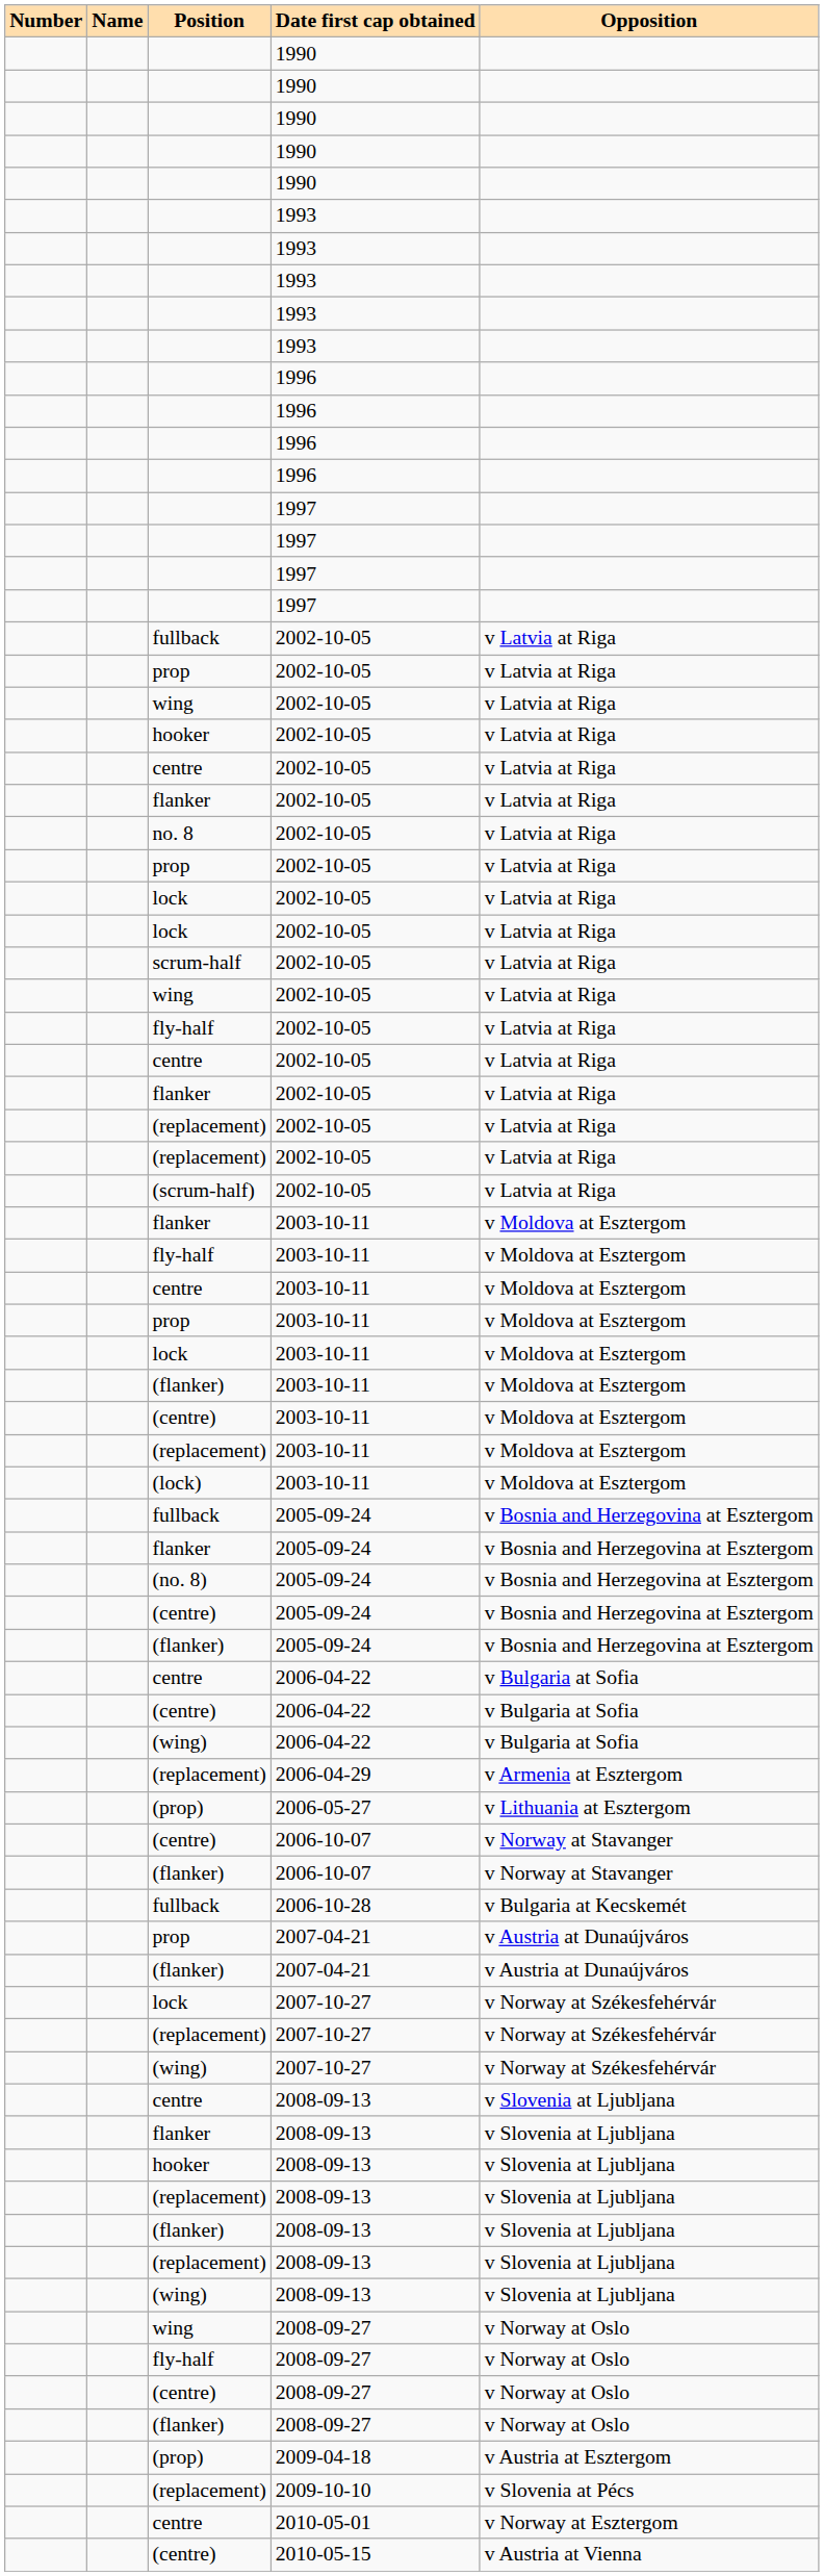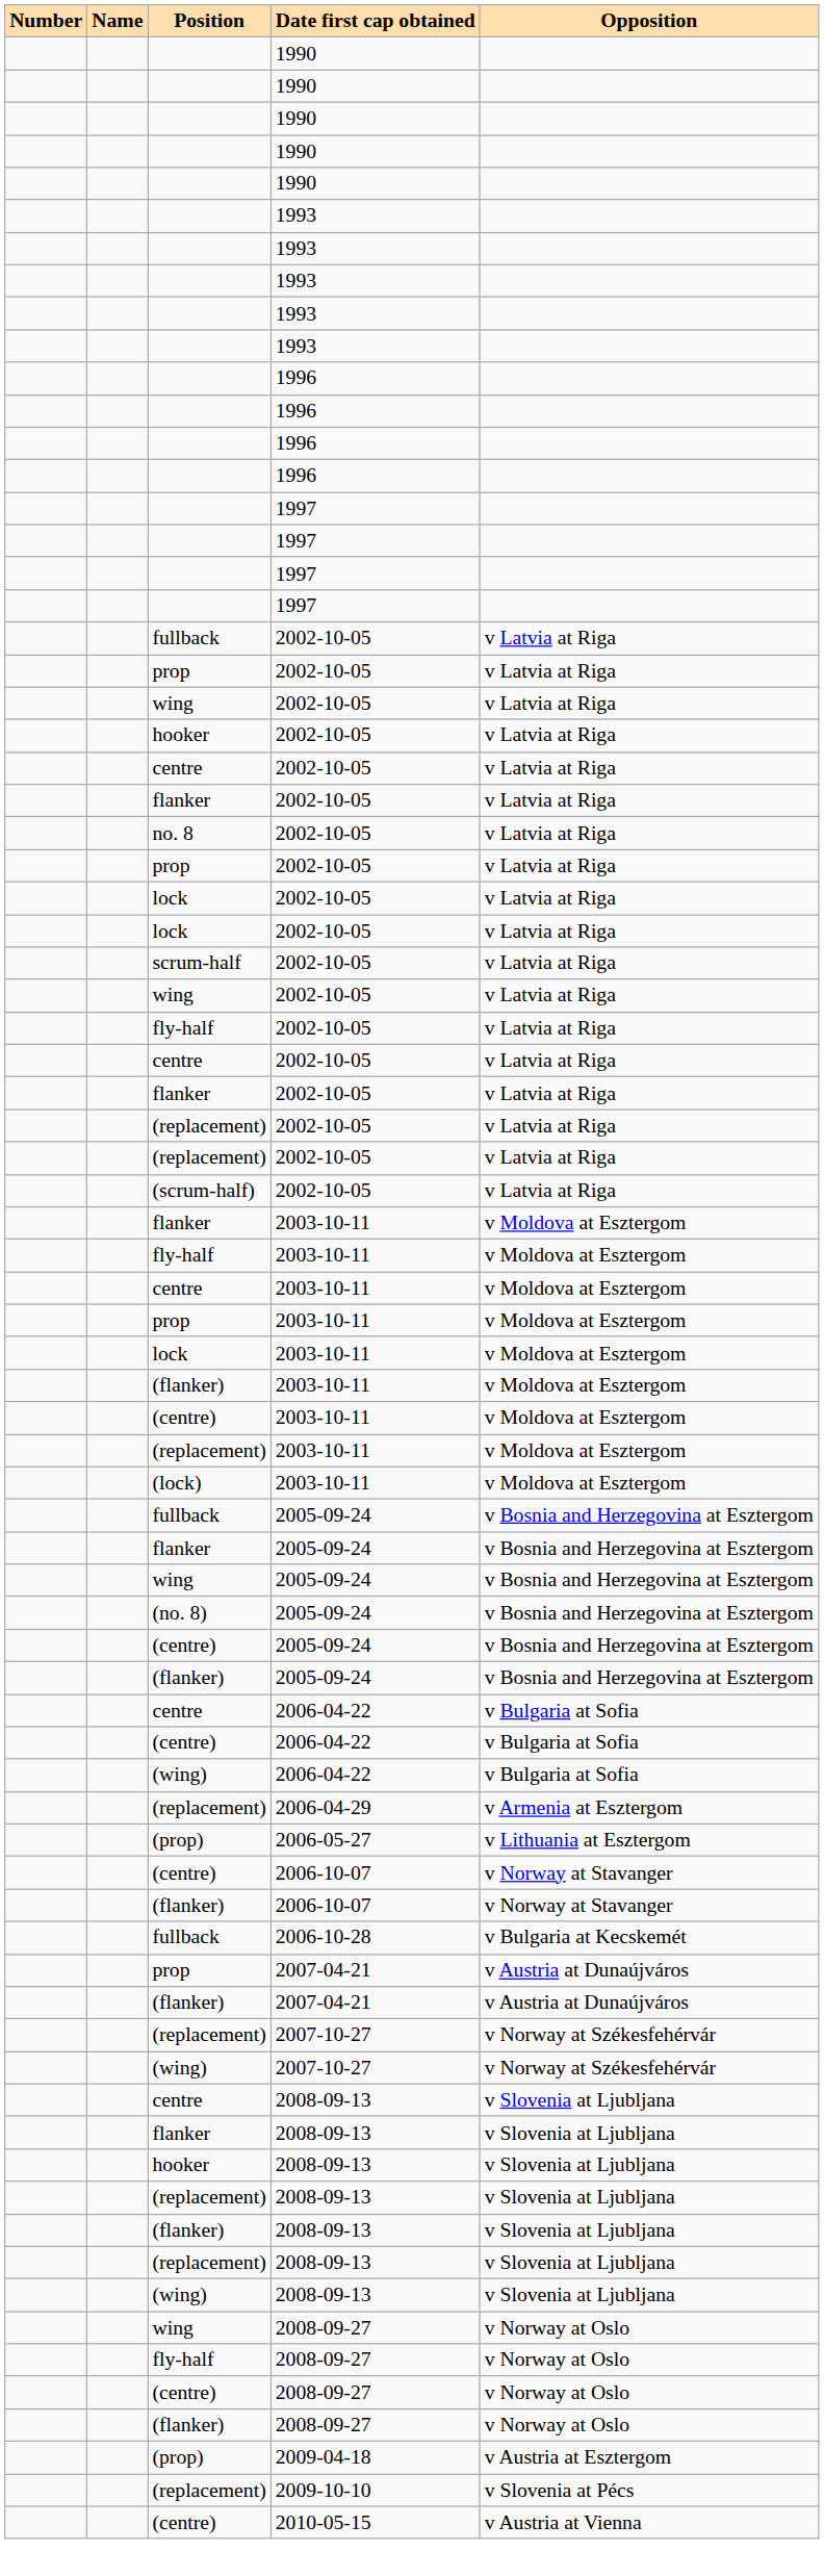+ row: wing | 2005-09-24 | v Bosnia and Herzegovina at Esztergom
- row: lock | 2007-10-27 | v Norway at Székesfehérvár
- row: centre | 2010-05-01 | v Norway at Esztergom
